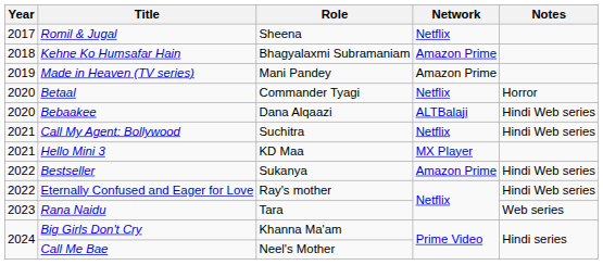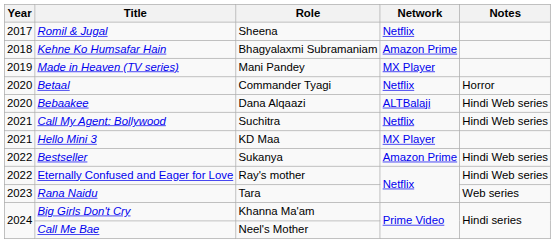Made in Heaven (TV series) | Network: Amazon Prime -> MX Player
